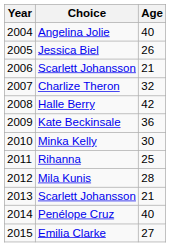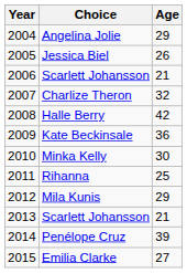Angelina Jolie | Age: 40 -> 29
Mila Kunis | Age: 28 -> 29
Penélope Cruz | Age: 40 -> 39
